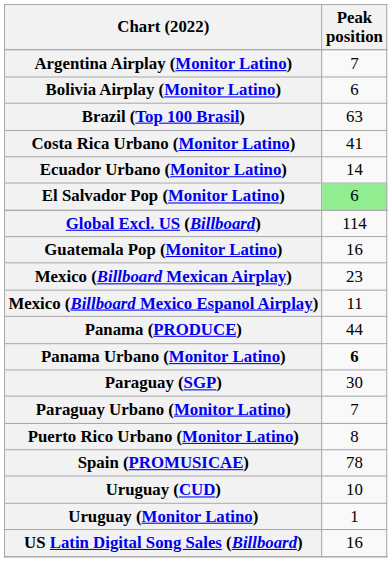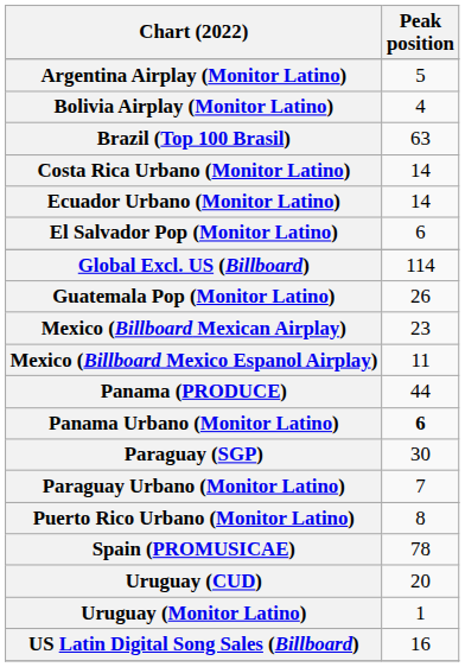Argentina Airplay (Monitor Latino) | Peak position: 7 -> 5
Bolivia Airplay (Monitor Latino) | Peak position: 6 -> 4
Costa Rica Urbano (Monitor Latino) | Peak position: 41 -> 14
El Salvador Pop (Monitor Latino) | Peak position: lightgreen background -> no background
Guatemala Pop (Monitor Latino) | Peak position: 16 -> 26
Uruguay (CUD) | Peak position: 10 -> 20
